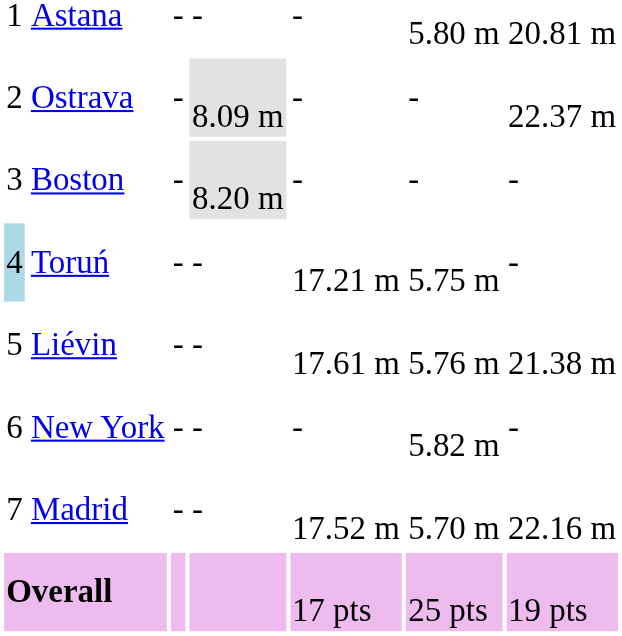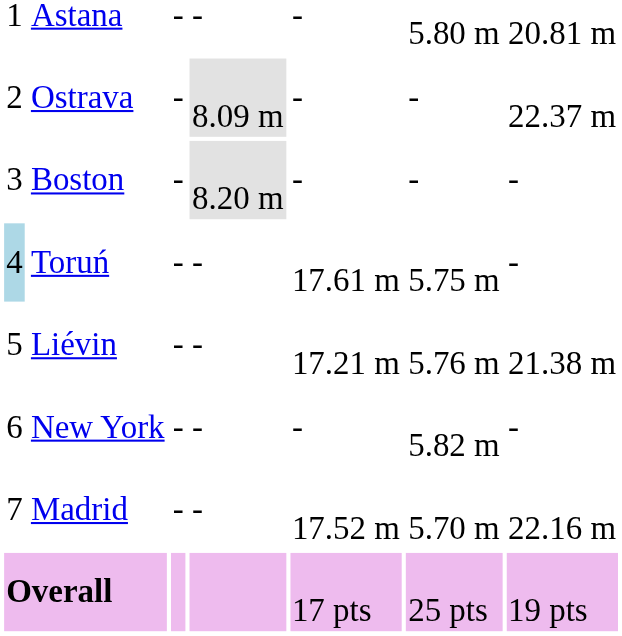Toruń | column 5: 17.21 m -> 17.61 m
Liévin | column 5: 17.61 m -> 17.21 m
